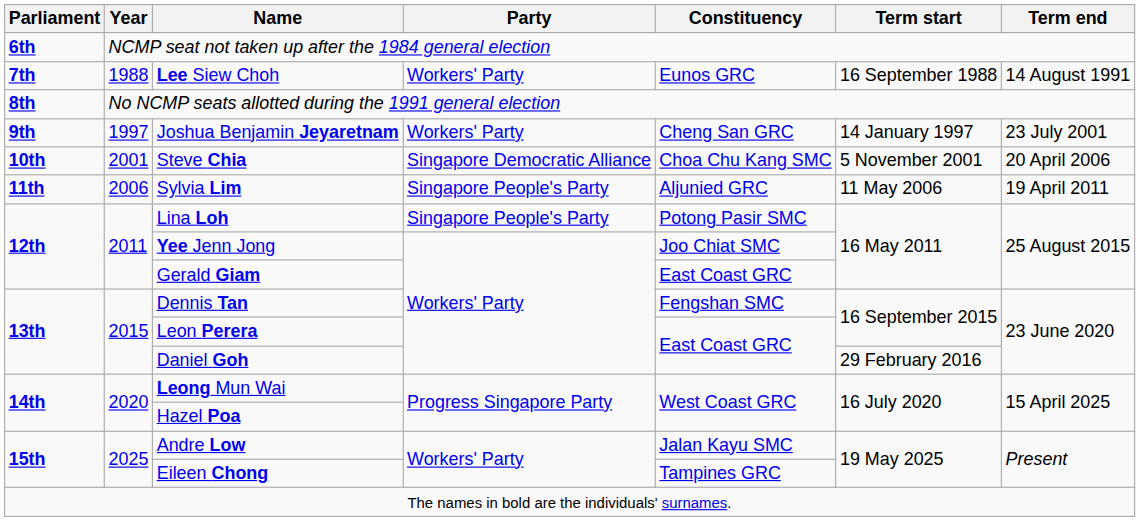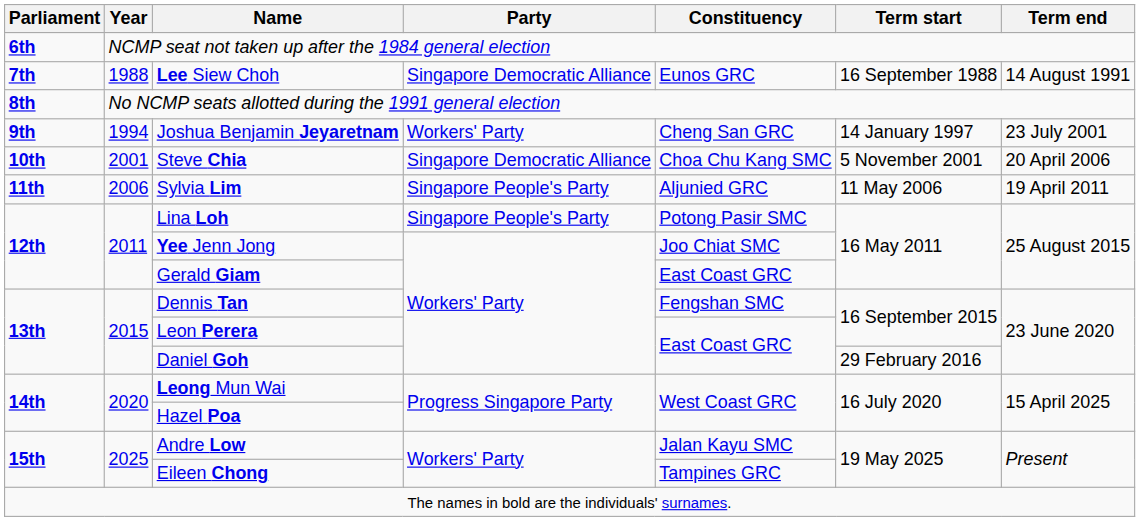Lee Siew Choh | Party: Workers' Party -> Singapore Democratic Alliance
Joshua Benjamin Jeyaretnam | Year: 1997 -> 1994
